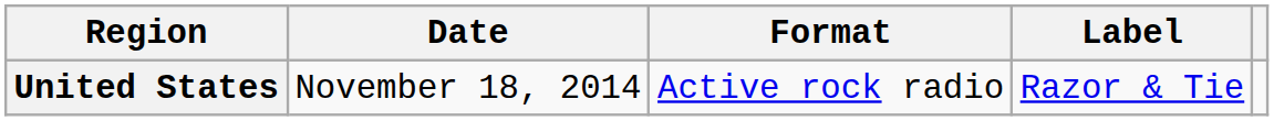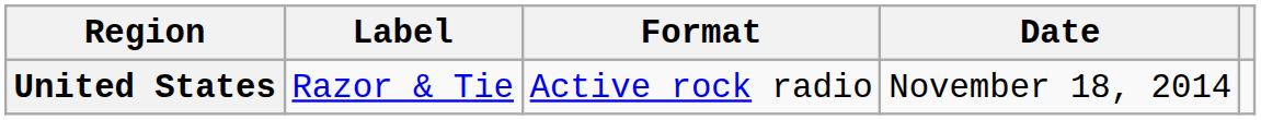columns swapped: Date <-> Label
